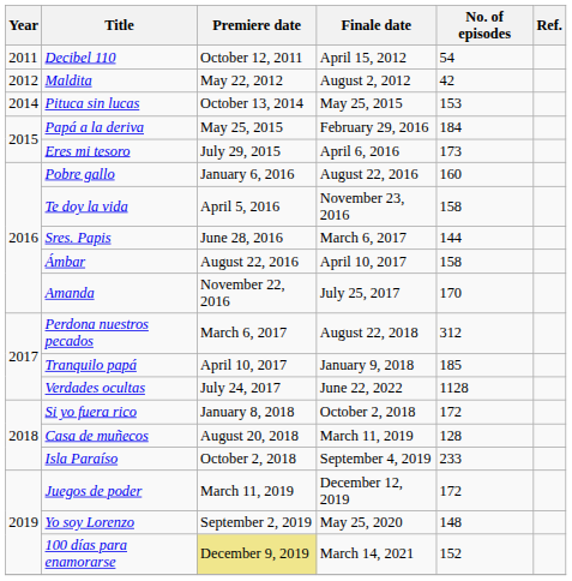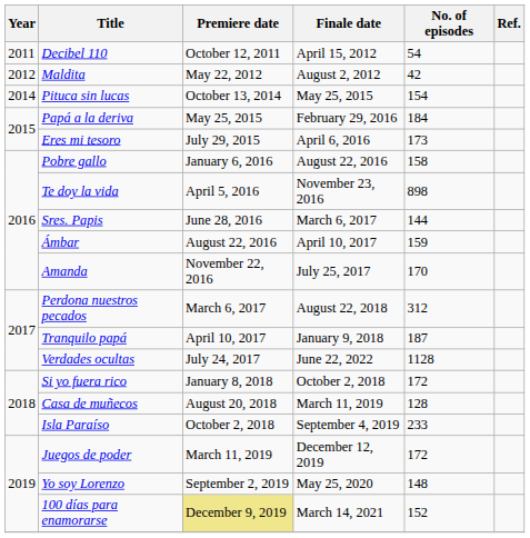Pituca sin lucas | No. of episodes: 153 -> 154
Pobre gallo | No. of episodes: 160 -> 158
Te doy la vida | No. of episodes: 158 -> 898
Ámbar | No. of episodes: 158 -> 159
Tranquilo papá | No. of episodes: 185 -> 187
